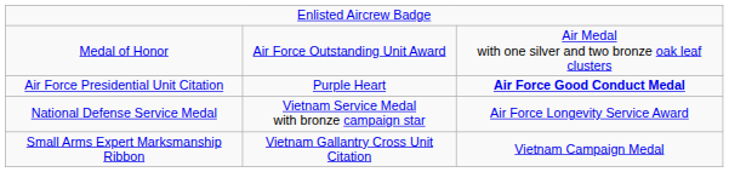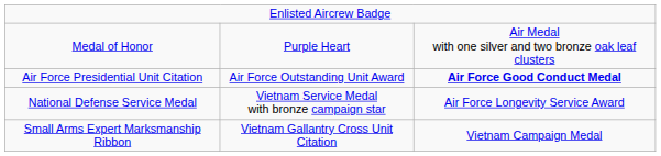Medal of Honor | column 2: Air Force Outstanding Unit Award -> Purple Heart
Air Force Presidential Unit Citation | column 2: Purple Heart -> Air Force Outstanding Unit Award
